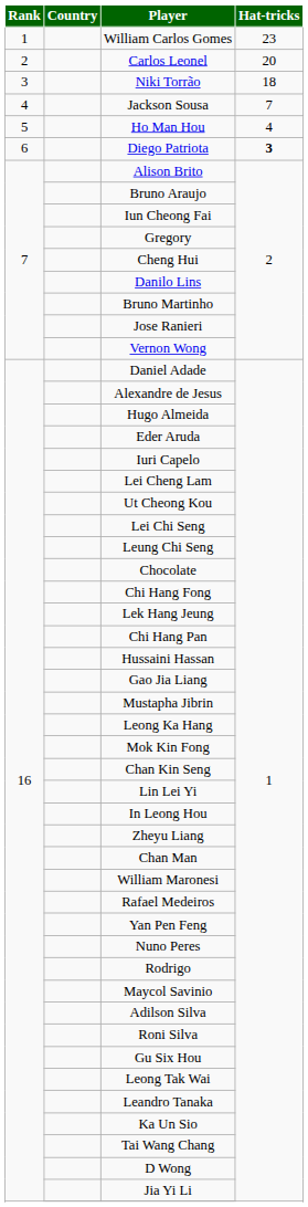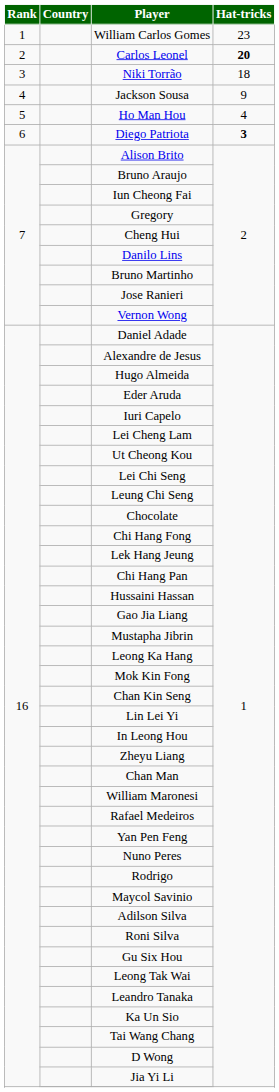Carlos Leonel | Hat-tricks: normal -> bold
Jackson Sousa | Hat-tricks: 7 -> 9
